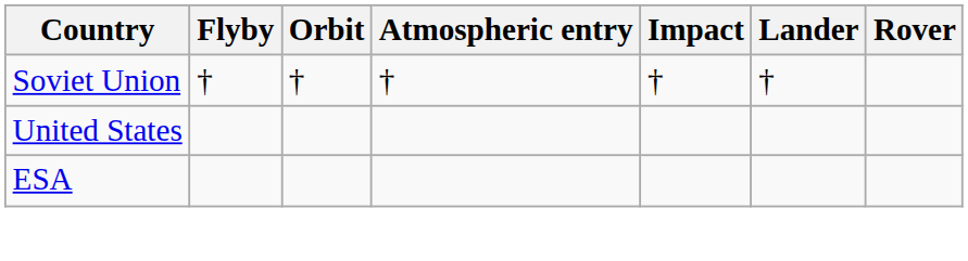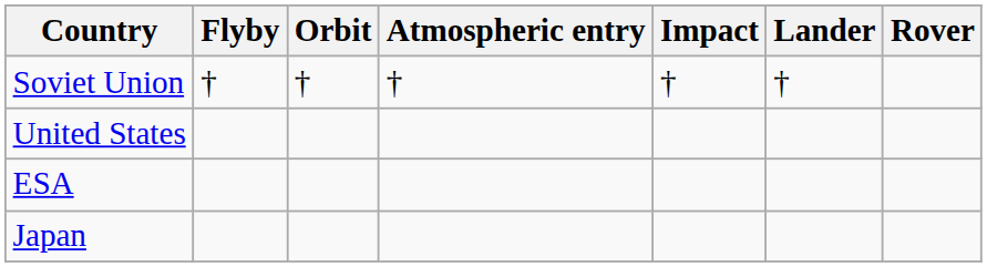+ row: Japan
